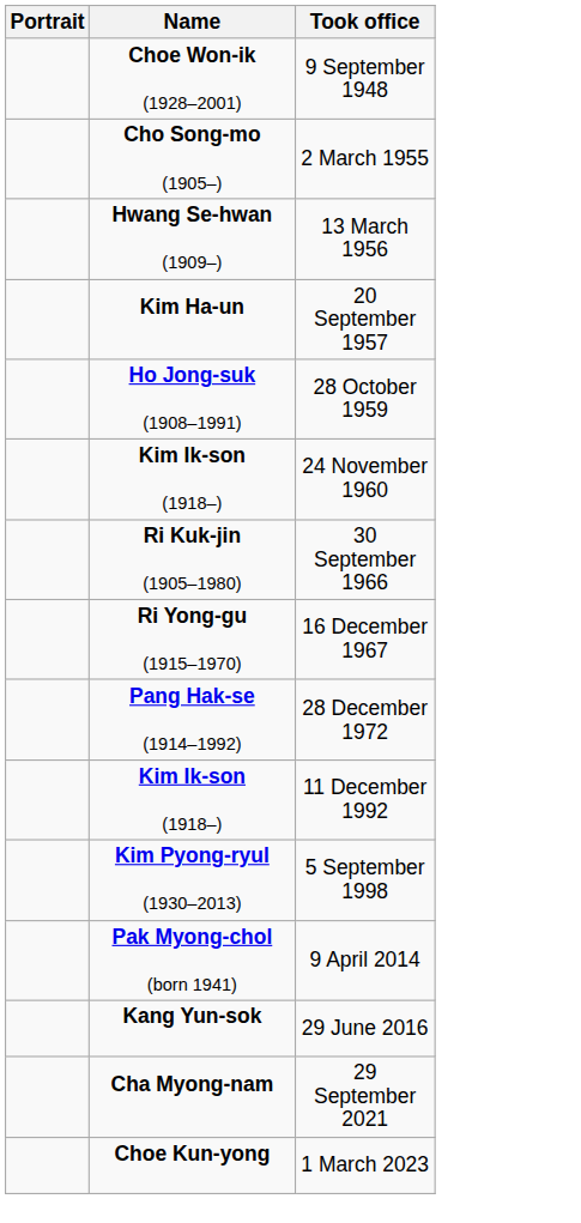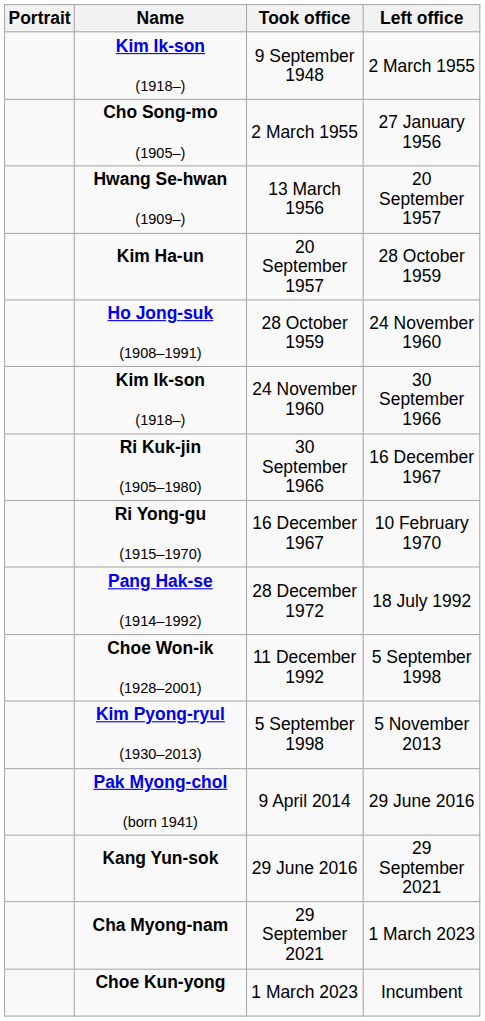+ column: Left office | 2 March 1955 | 27 January 1956 | 20 September 1957 | 28 October 1959 | 24 November 1960 | 30 September 1966 | 16 December 1967 | 10 February 1970 | 18 July 1992 | 5 September 1998 | 5 November 2013 | 29 June 2016 | 29 September 2021 | 1 March 2023 | Incumbent
9 September 1948 | Name: Choe Won-ik (1928–2001) -> Kim Ik-son (1918–)
11 December 1992 | Name: Kim Ik-son (1918–) -> Choe Won-ik (1928–2001)
